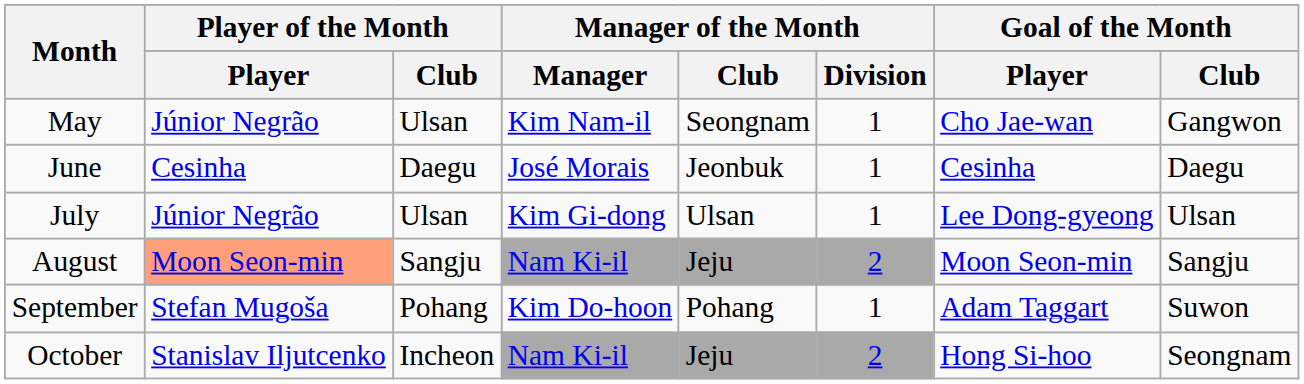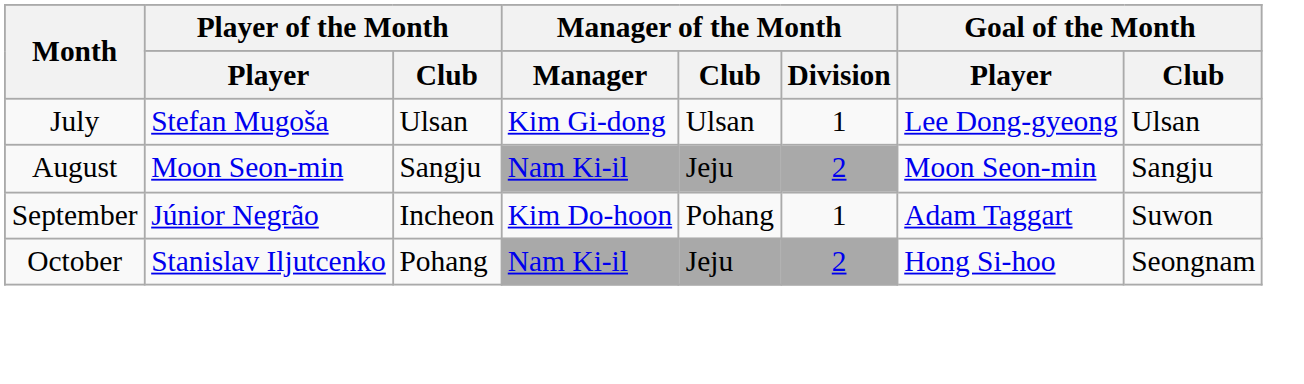- row: May | Júnior Negrão | Ulsan | Kim Nam-il | Seongnam | 1 | Cho Jae-wan | Gangwon
- row: June | Cesinha | Daegu | José Morais | Jeonbuk | 1 | Cesinha | Daegu
July | Player of the Month / Player: Júnior Negrão -> Stefan Mugoša
August | Player of the Month / Player: lightsalmon background -> no background
September | Player of the Month / Player: Stefan Mugoša -> Júnior Negrão
September | Player of the Month / Club: Pohang -> Incheon
October | Player of the Month / Club: Incheon -> Pohang
